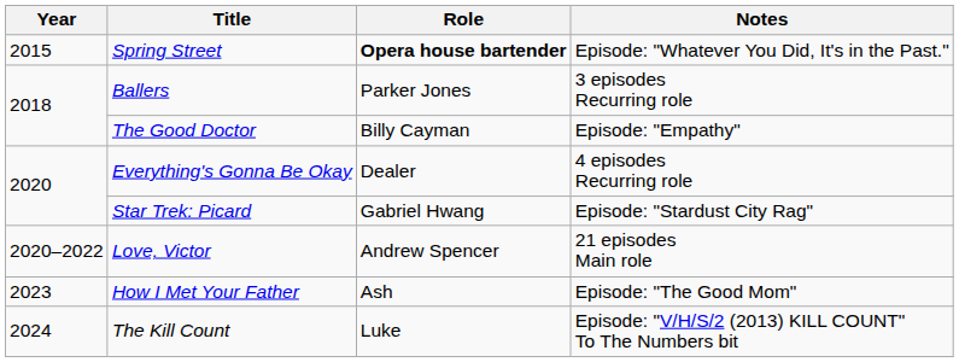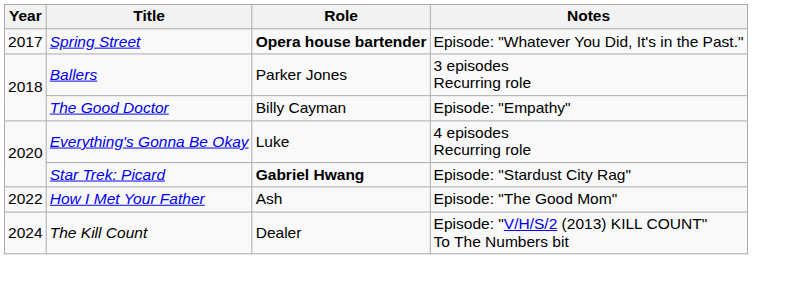Spring Street | Year: 2015 -> 2017
Everything's Gonna Be Okay | Role: Dealer -> Luke
Star Trek: Picard | Role: normal -> bold
- row: 2020–2022 | Love, Victor | Andrew Spencer | 21 episodes Main role
How I Met Your Father | Year: 2023 -> 2022
The Kill Count | Role: Luke -> Dealer
